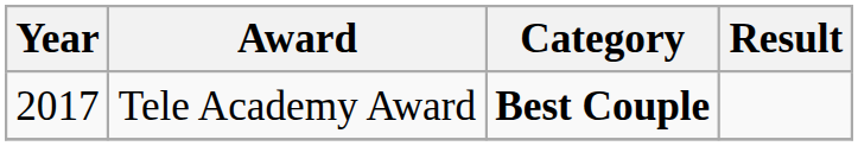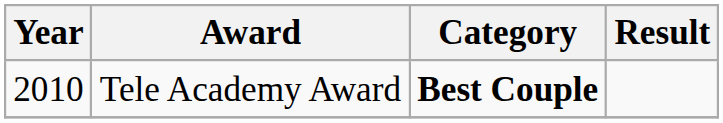Tele Academy Award | Year: 2017 -> 2010
